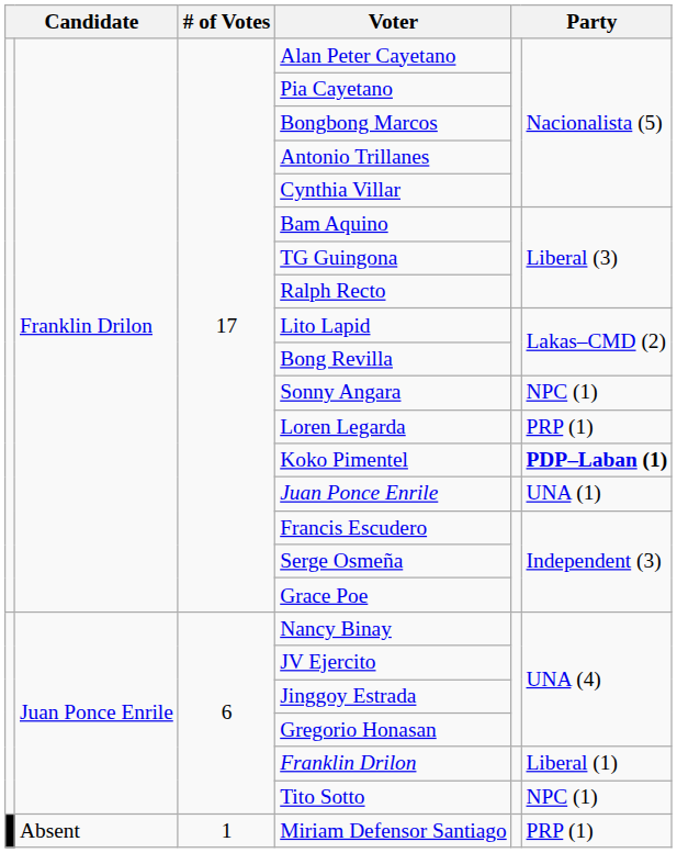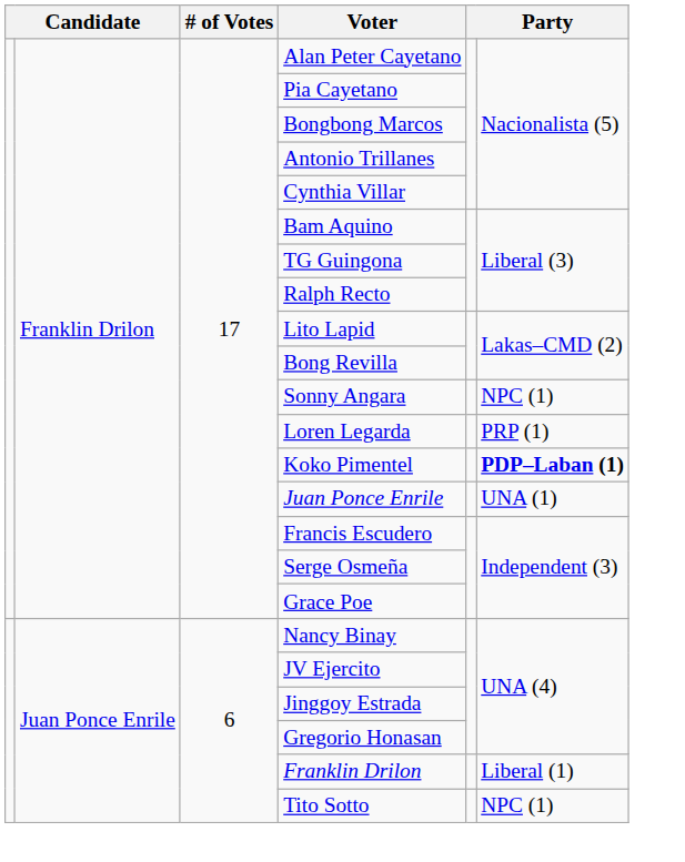- row: Absent | 1 | Miriam Defensor Santiago | PRP (1)
